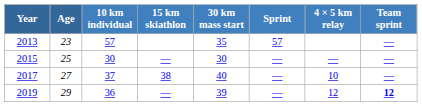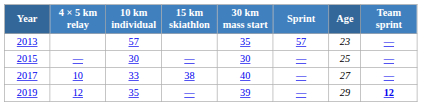columns swapped: Age <-> 4 × 5 km relay
2017 | 10 km individual: 37 -> 33
2019 | 10 km individual: 36 -> 35
